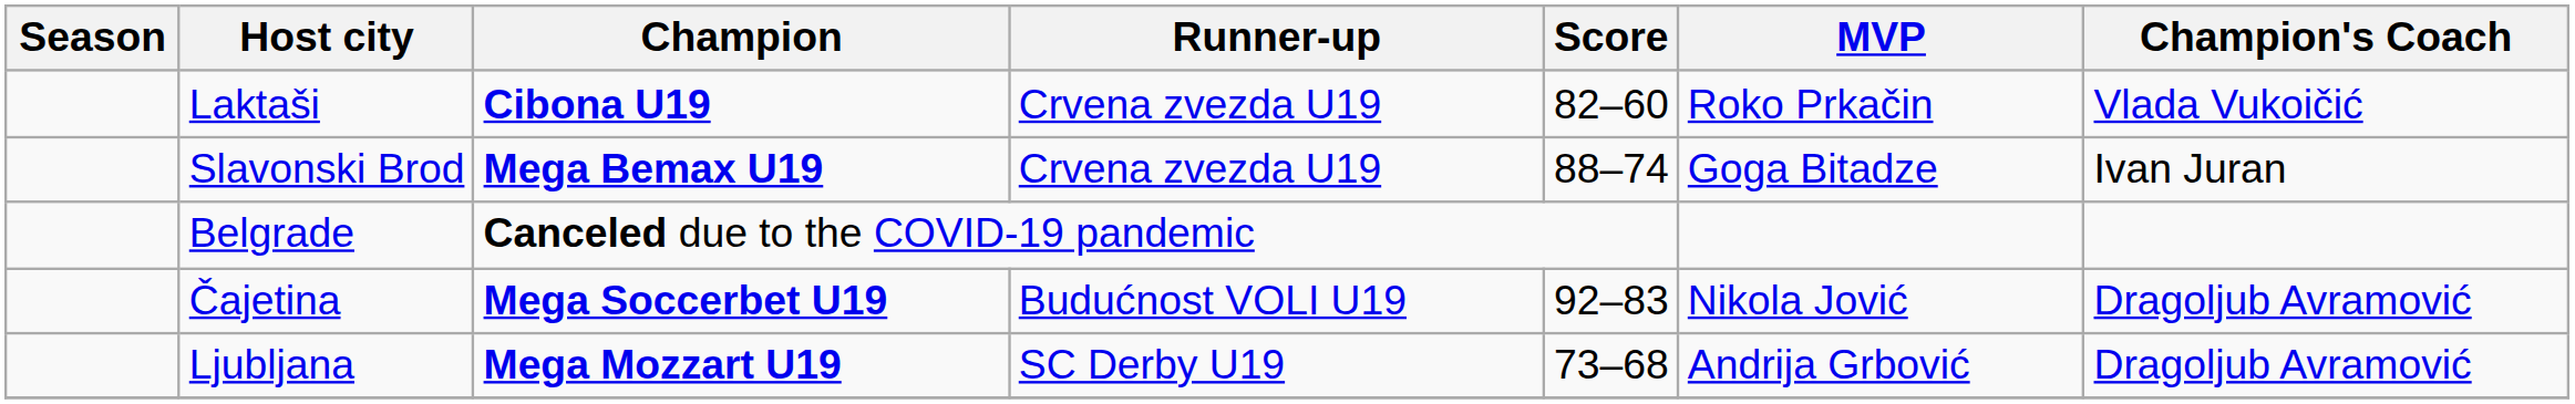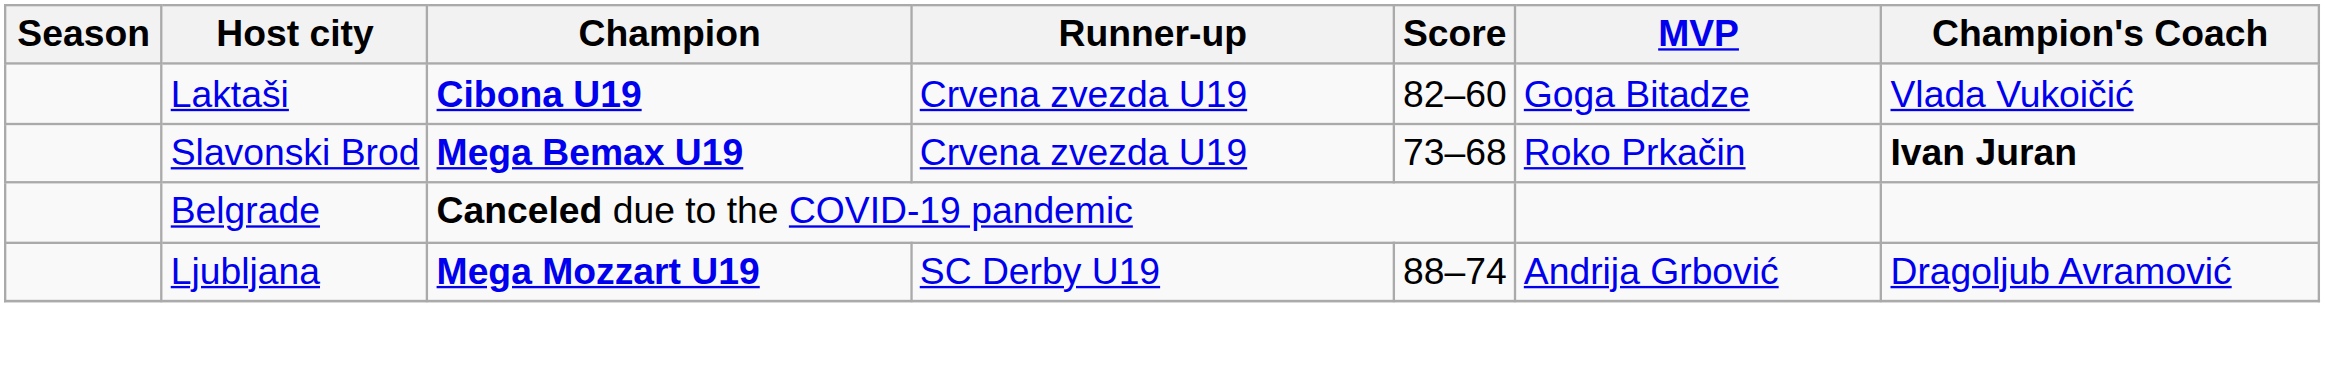Laktaši | MVP: Roko Prkačin -> Goga Bitadze
Slavonski Brod | Score: 88–74 -> 73–68
Slavonski Brod | MVP: Goga Bitadze -> Roko Prkačin
Slavonski Brod | Champion's Coach: normal -> bold
- row: Čajetina | Mega Soccerbet U19 | Budućnost VOLI U19 | 92–83 | Nikola Jović | Dragoljub Avramović
Ljubljana | Score: 73–68 -> 88–74
